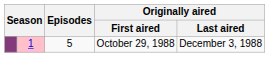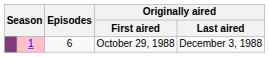October 29, 1988 | Episodes: 5 -> 6
